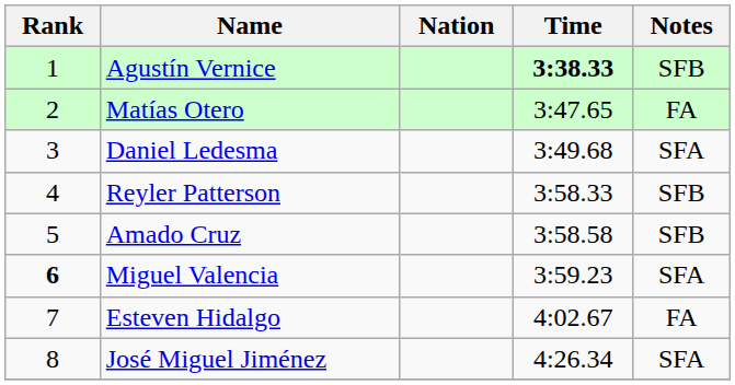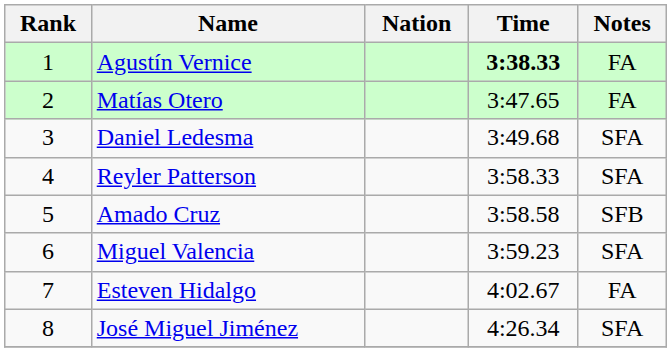Agustín Vernice | Notes: SFB -> FA
Reyler Patterson | Notes: SFB -> SFA
Miguel Valencia | Rank: bold -> normal
